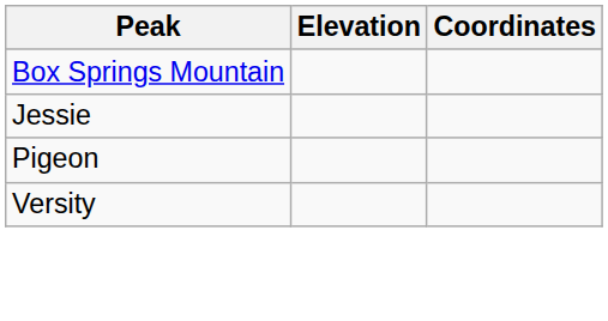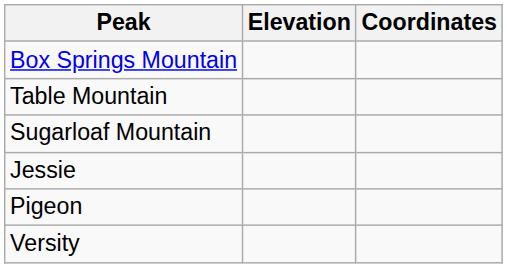+ row: Table Mountain
+ row: Sugarloaf Mountain
